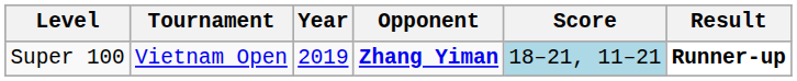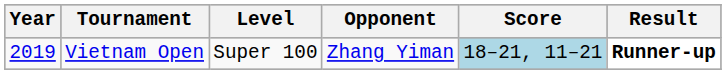columns swapped: Year <-> Level
Vietnam Open | Opponent: bold -> normal
